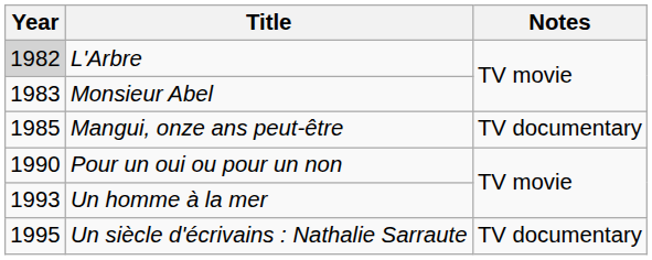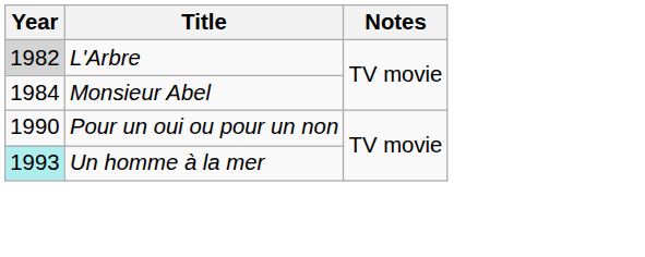Monsieur Abel | Year: 1983 -> 1984
- row: 1985 | Mangui, onze ans peut-être | TV documentary
Un homme à la mer | Year: no background -> paleturquoise background
- row: 1995 | Un siècle d'écrivains : Nathalie Sarraute | TV documentary
